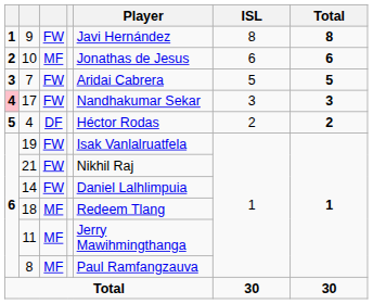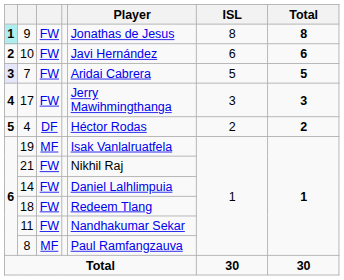9 | column 1: no background -> paleturquoise background
9 | Player: Javi Hernández -> Jonathas de Jesus
10 | column 3: MF -> FW
10 | Player: Jonathas de Jesus -> Javi Hernández
7 | column 1: no background -> lavender background
17 | column 1: pink background -> no background
17 | Player: Nandhakumar Sekar -> Jerry Mawihmingthanga
19 | column 3: FW -> MF
18 | column 3: MF -> FW
11 | column 3: MF -> FW
11 | Player: Jerry Mawihmingthanga -> Nandhakumar Sekar
